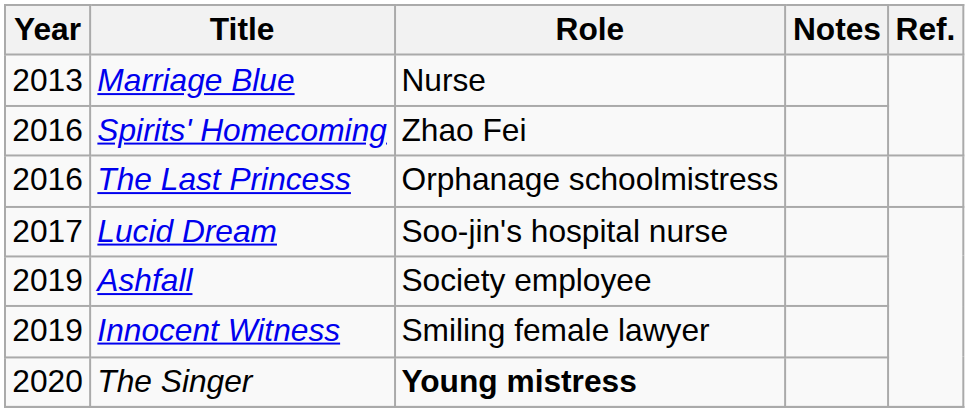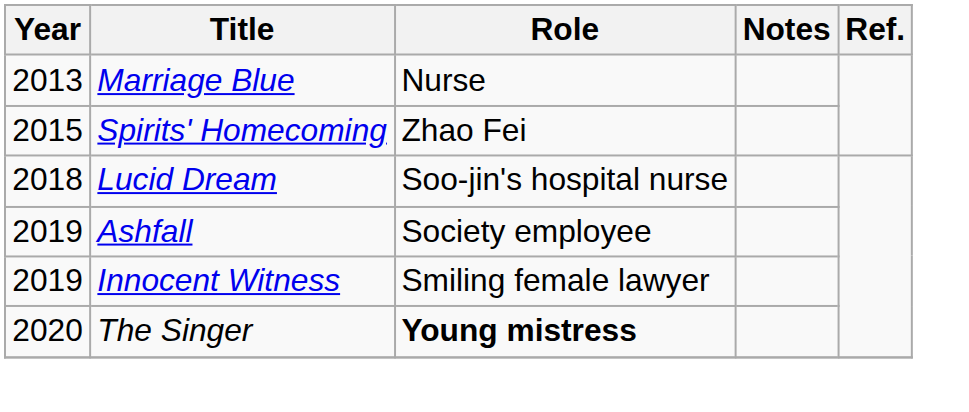Spirits' Homecoming | Year: 2016 -> 2015
- row: 2016 | The Last Princess | Orphanage schoolmistress
Lucid Dream | Year: 2017 -> 2018
